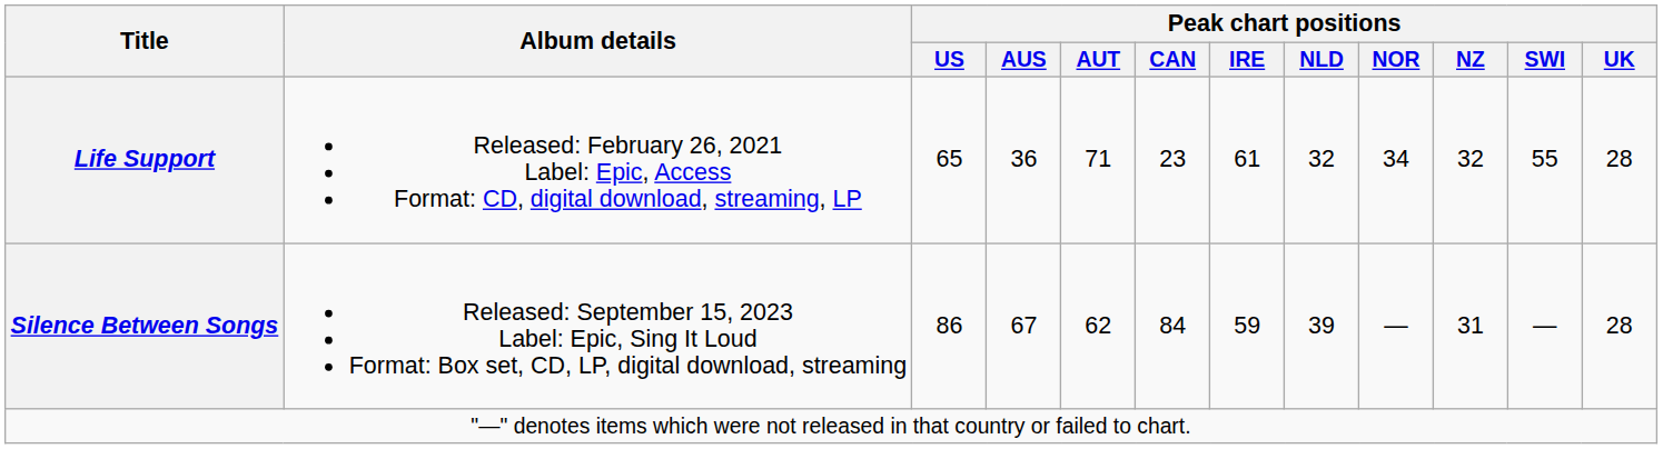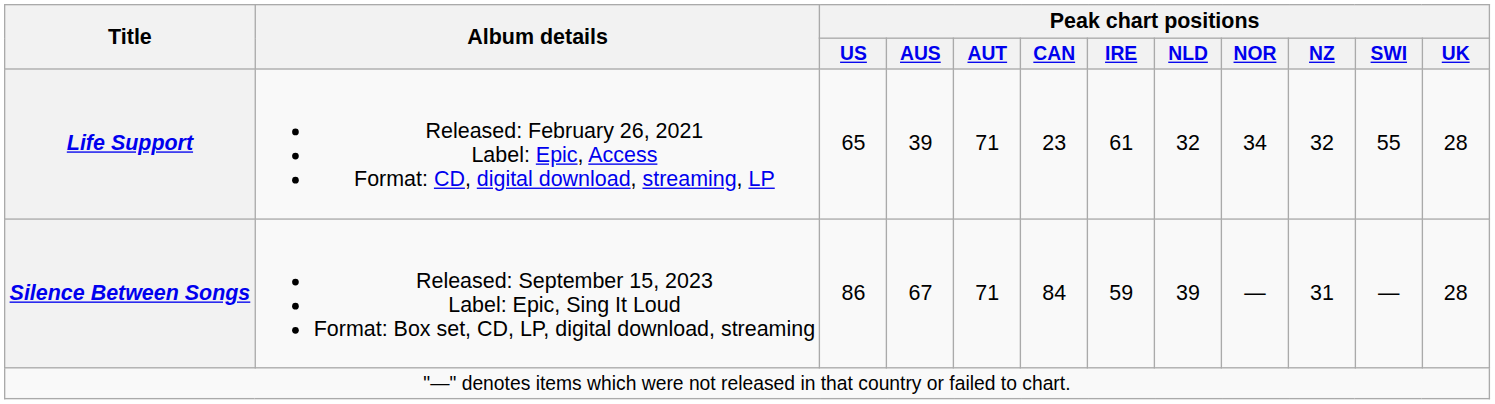Life Support | Peak chart positions / AUS: 36 -> 39
Silence Between Songs | Peak chart positions / AUT: 62 -> 71
